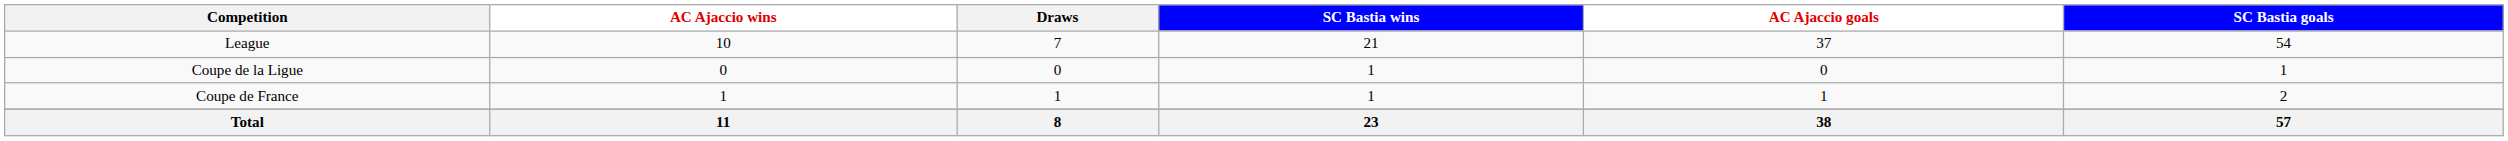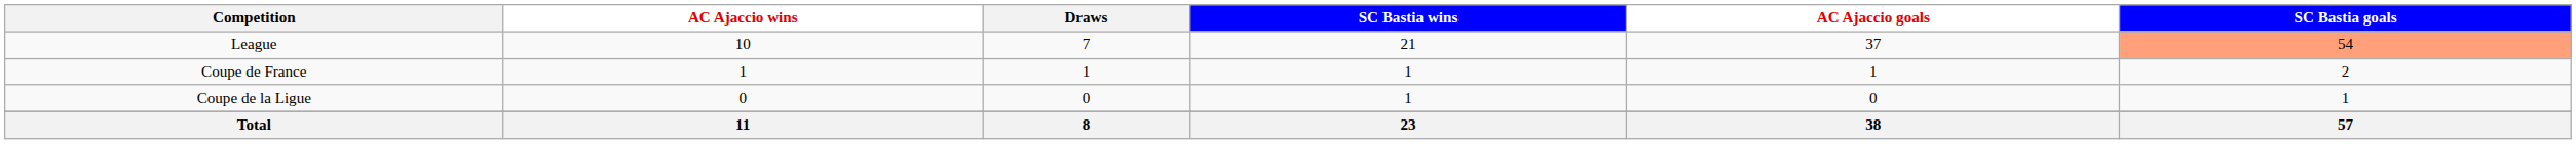League | SC Bastia goals: no background -> lightsalmon background
rows swapped: Coupe de France <-> Coupe de la Ligue
